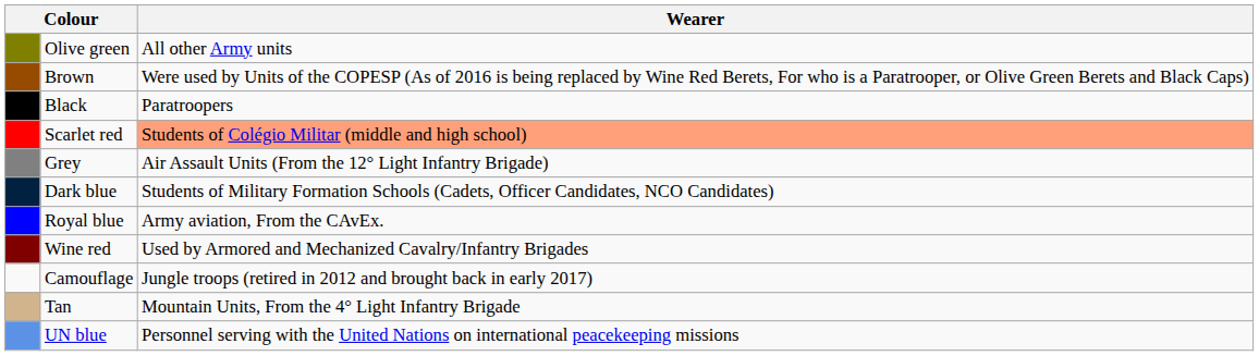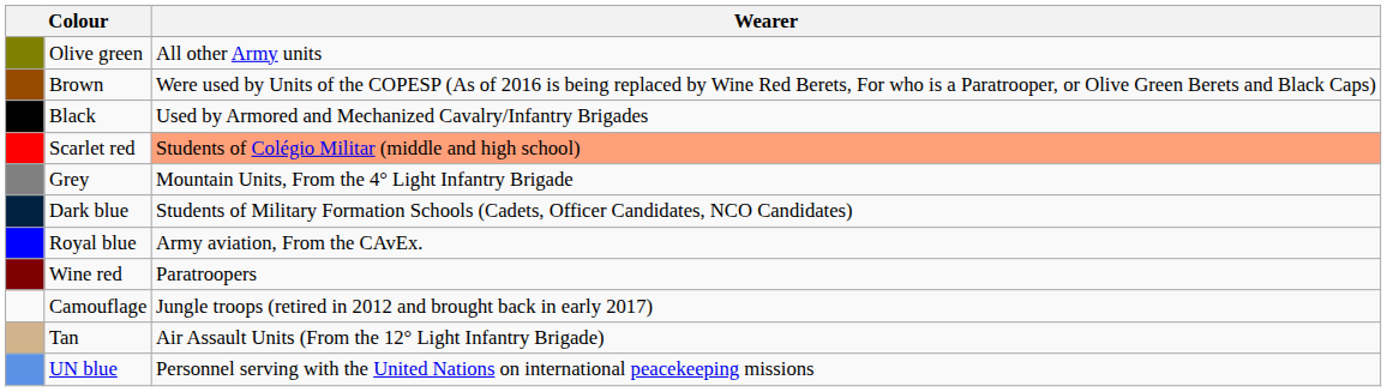Black | Wearer: Paratroopers -> Used by Armored and Mechanized Cavalry/Infantry Brigades
Grey | Wearer: Air Assault Units (From the 12° Light Infantry Brigade) -> Mountain Units, From the 4° Light Infantry Brigade
Wine red | Wearer: Used by Armored and Mechanized Cavalry/Infantry Brigades -> Paratroopers
Tan | Wearer: Mountain Units, From the 4° Light Infantry Brigade -> Air Assault Units (From the 12° Light Infantry Brigade)
